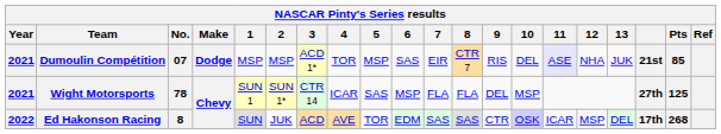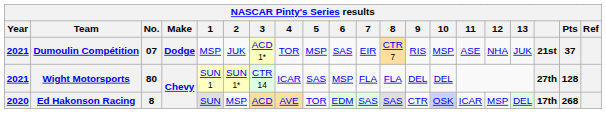Dumoulin Compétition | 2: MSP -> JUK
Dumoulin Compétition | 10: DEL -> MSP
Dumoulin Compétition | 11: lavender background -> no background
Dumoulin Compétition | Pts: 85 -> 37
Wight Motorsports | No.: 78 -> 80
Wight Motorsports | 10: MSP -> DEL
Wight Motorsports | Pts: 125 -> 128
Ed Hakonson Racing | Year: 2022 -> 2020
Ed Hakonson Racing | 2: JUK -> MSP
